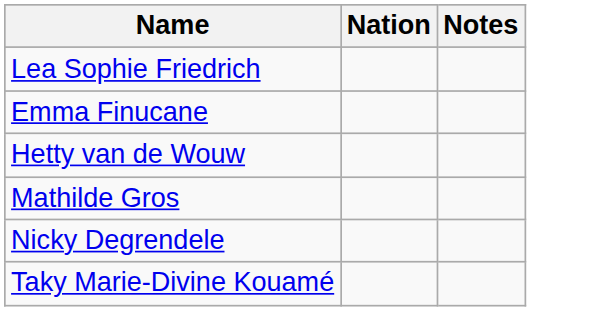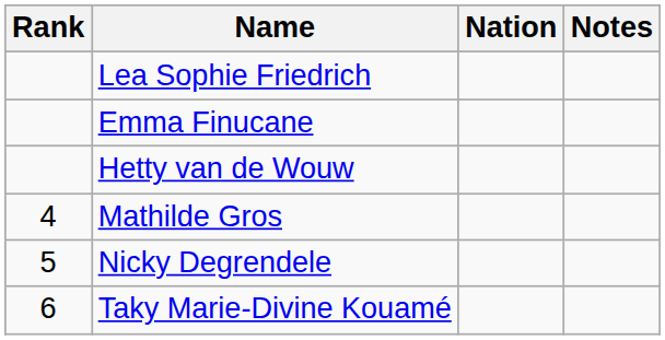+ column: Rank | 4 | 5 | 6
